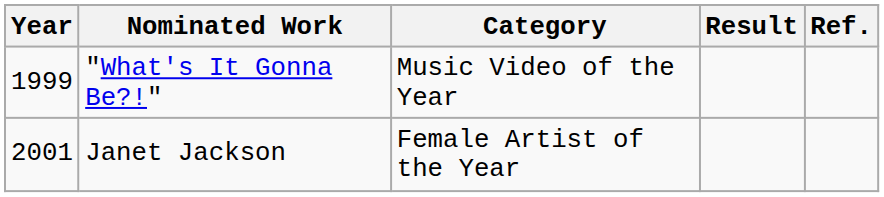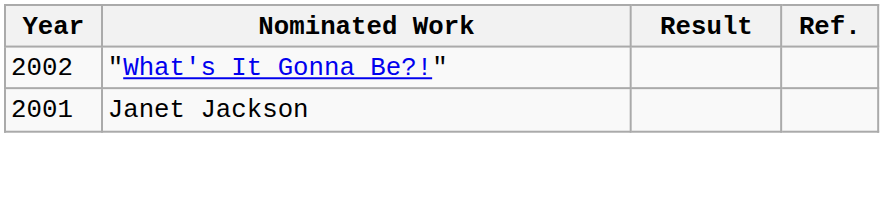- column: Category | Music Video of the Year | Female Artist of the Year
"What's It Gonna Be?!" | Year: 1999 -> 2002
